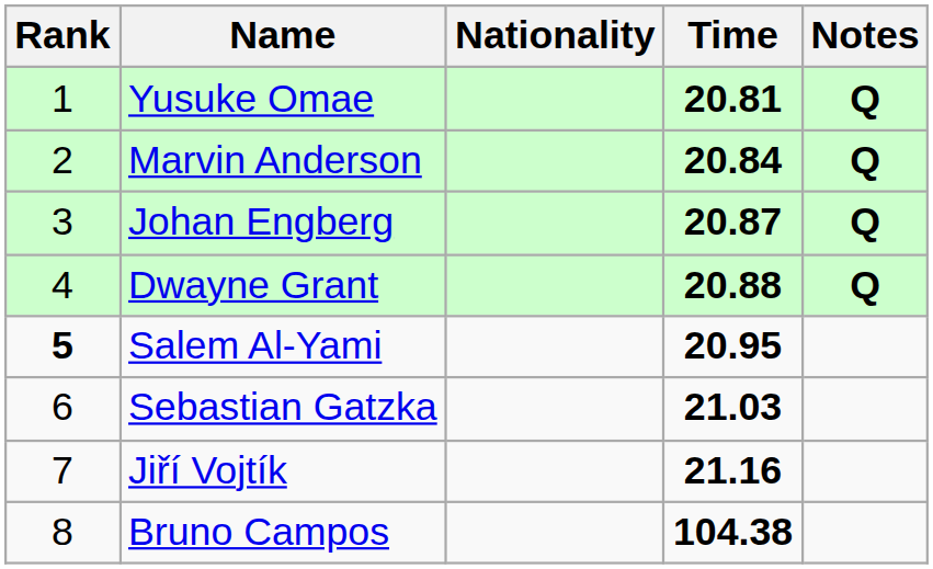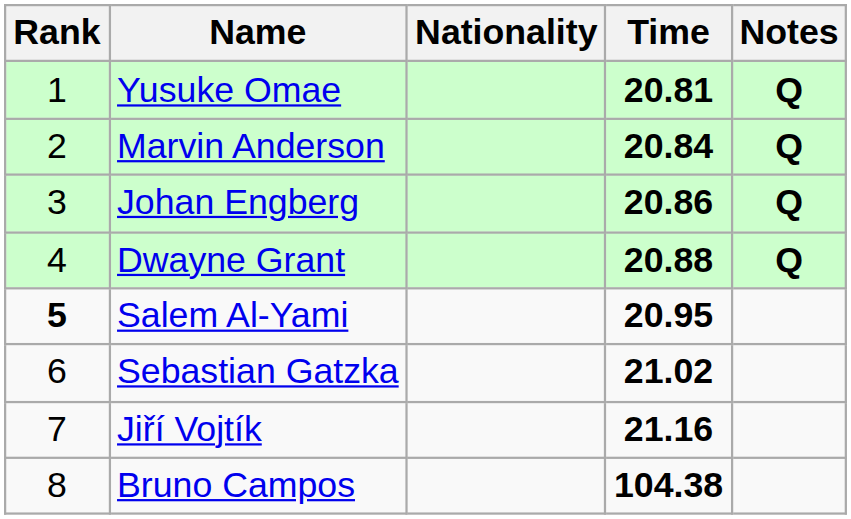Johan Engberg | Time: 20.87 -> 20.86
Sebastian Gatzka | Time: 21.03 -> 21.02
